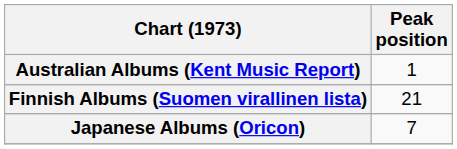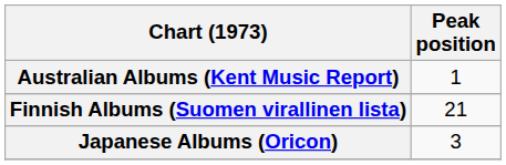Japanese Albums (Oricon) | Peak position: 7 -> 3
